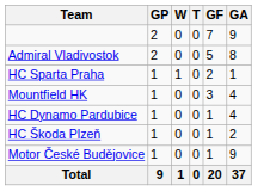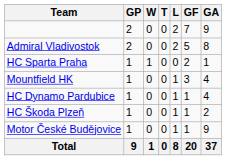+ column: L | 2 | 2 | 0 | 1 | 1 | 1 | 1 | 8
